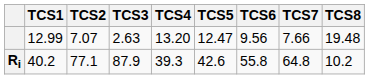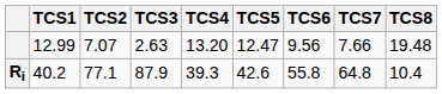Ri | TCS8: 10.2 -> 10.4
